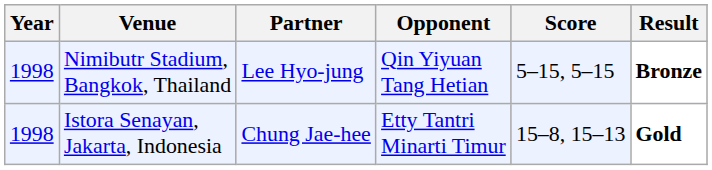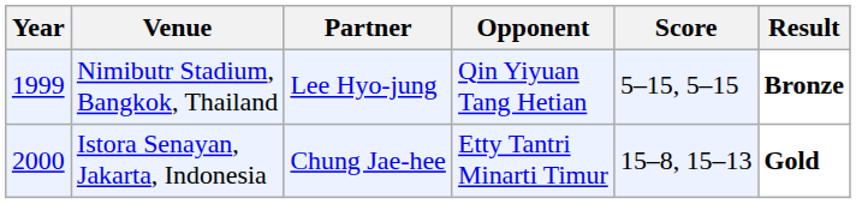Nimibutr Stadium, Bangkok, Thailand | Year: 1998 -> 1999
Istora Senayan, Jakarta, Indonesia | Year: 1998 -> 2000
